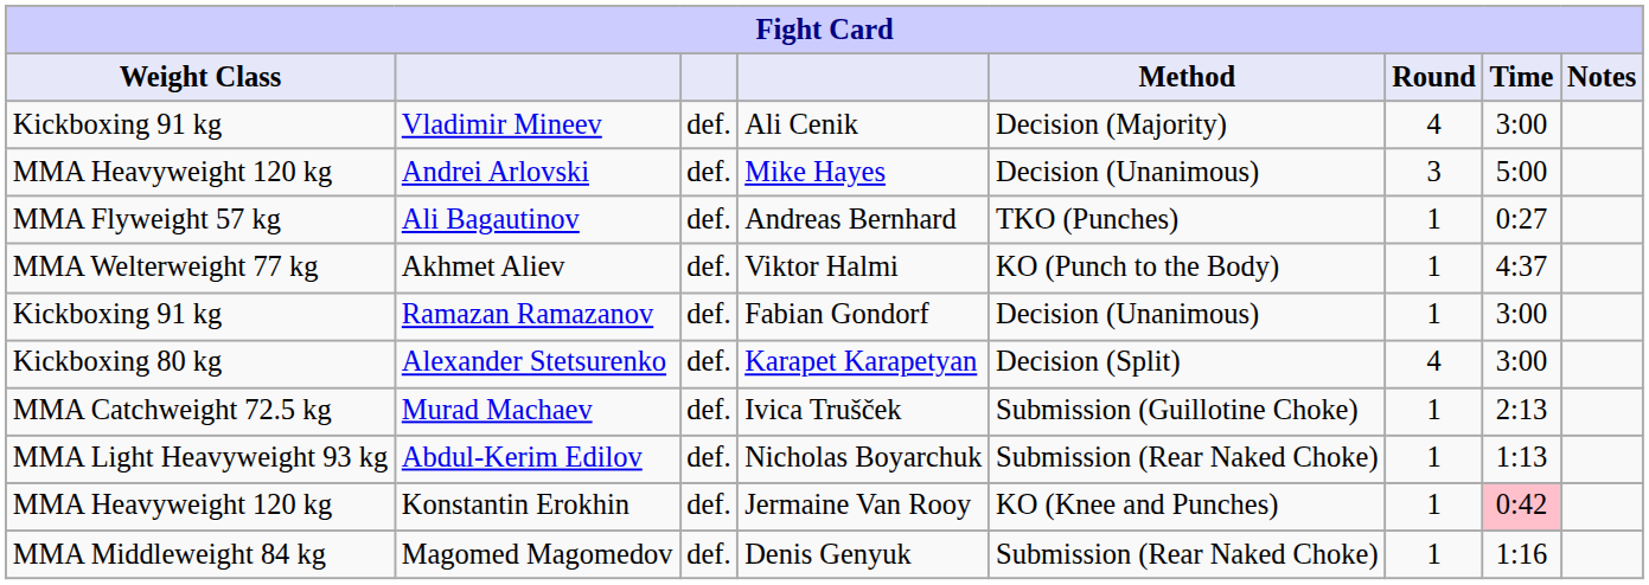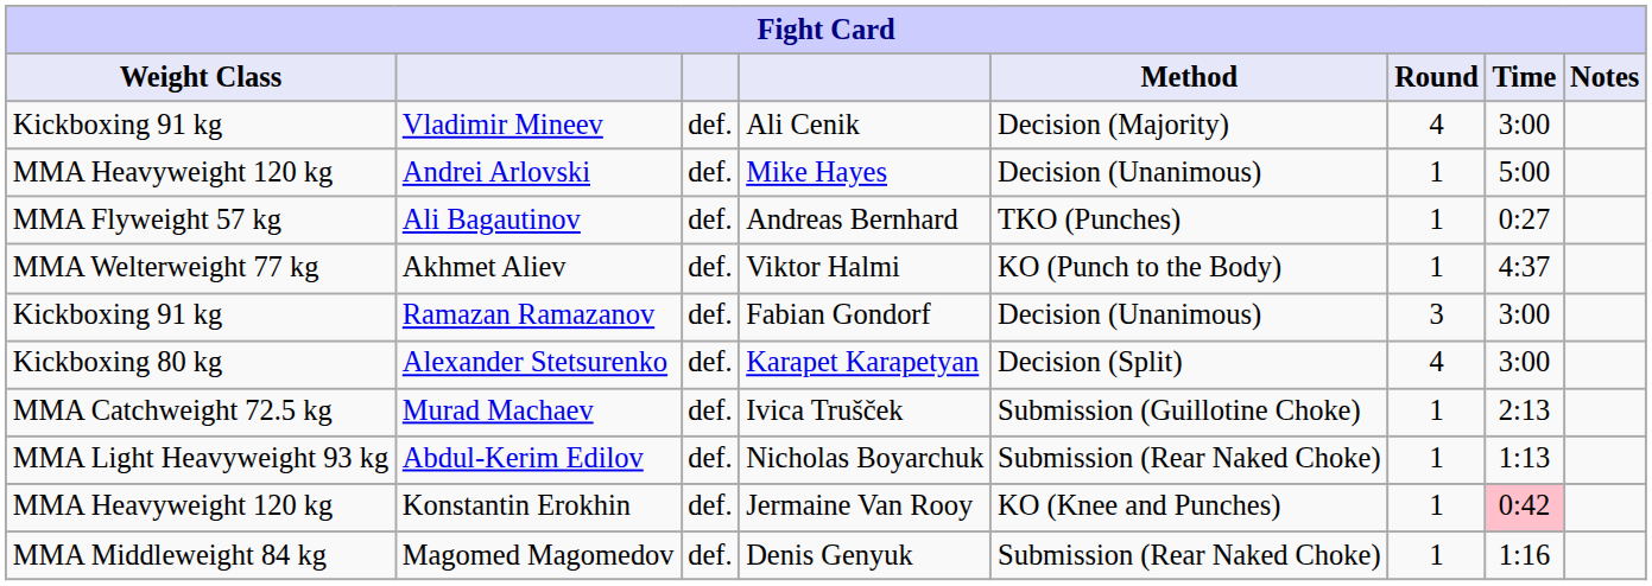Andrei Arlovski | Round: 3 -> 1
Ramazan Ramazanov | Round: 1 -> 3
